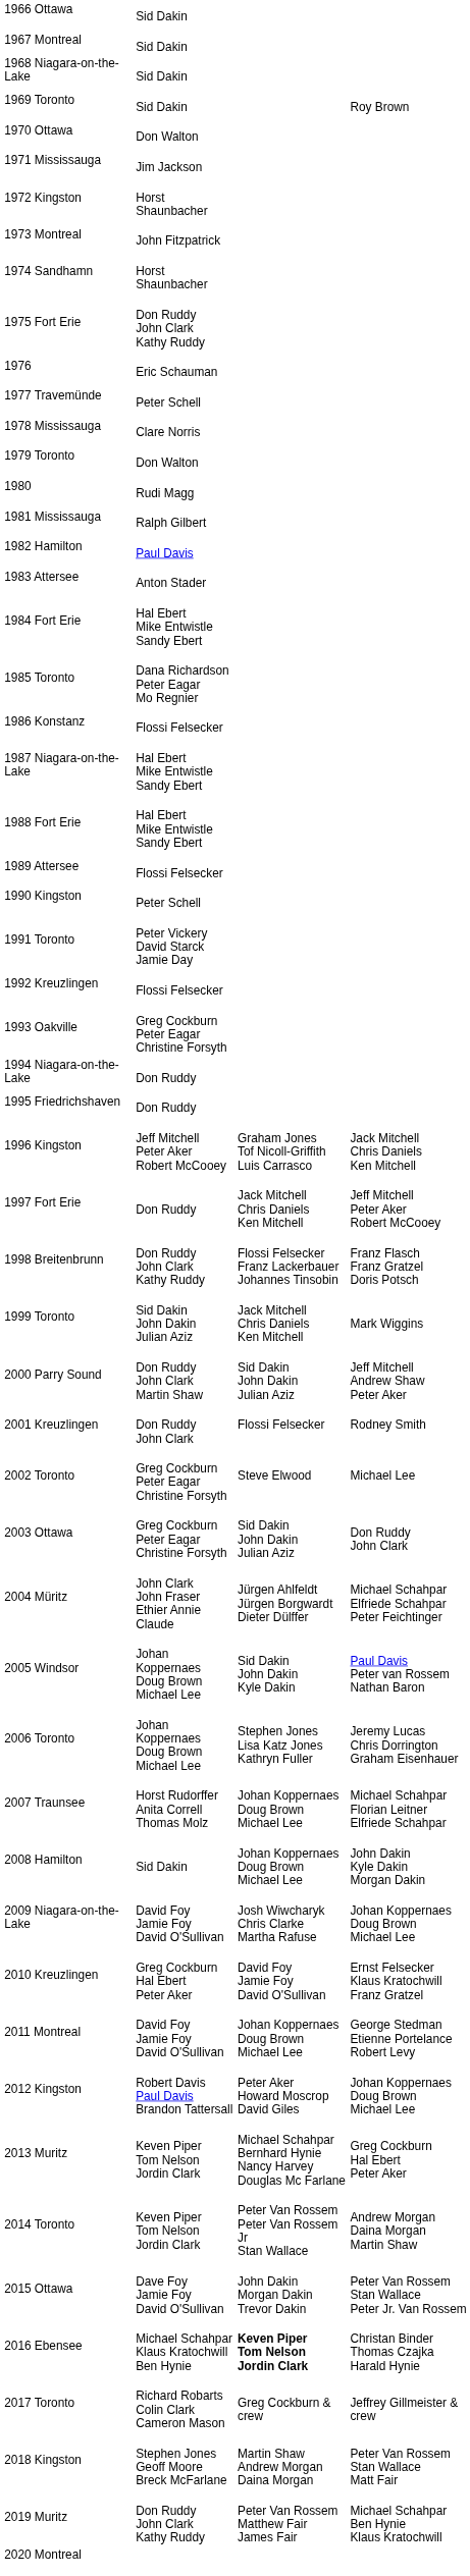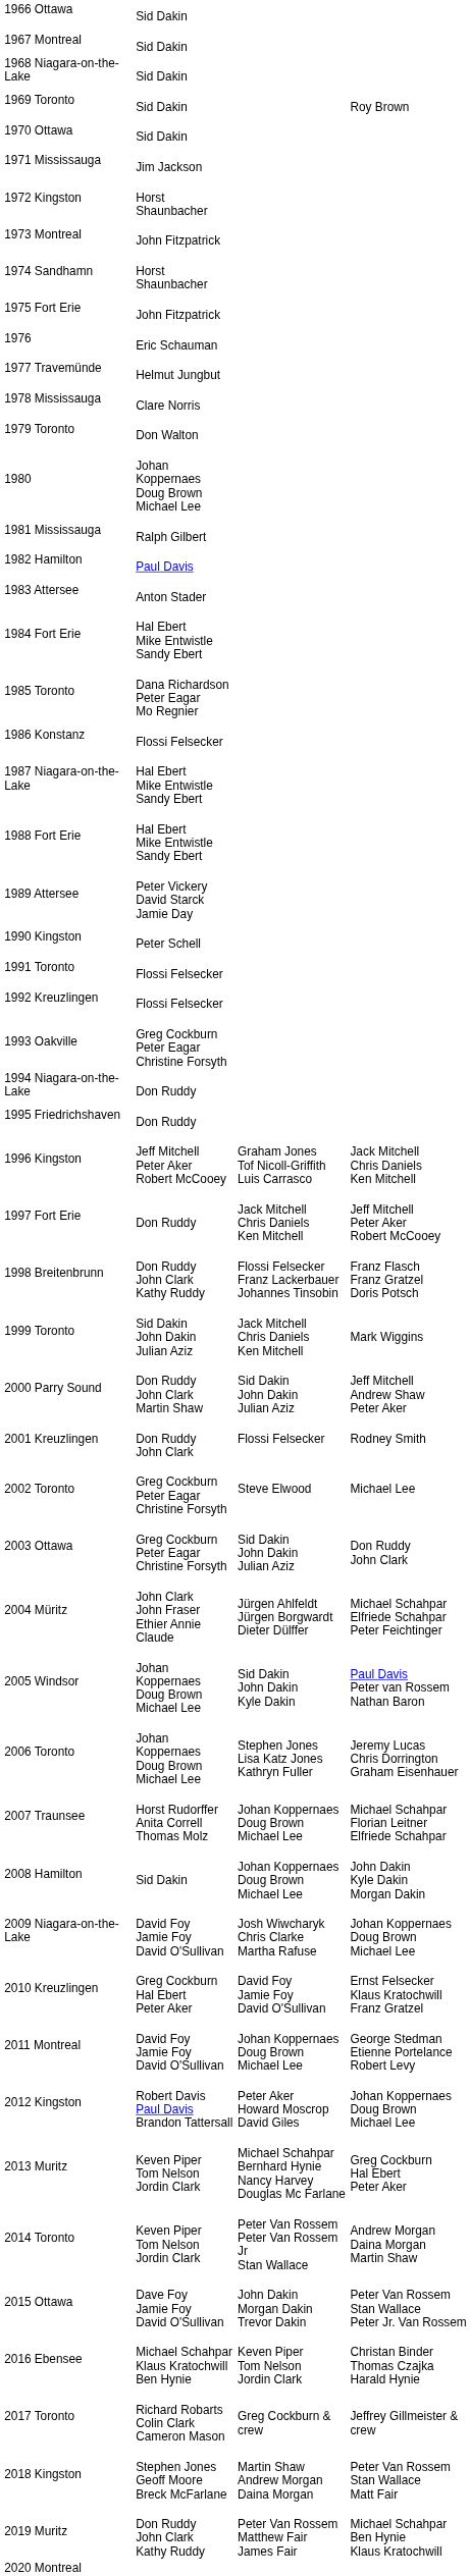1970 Ottawa | column 2: Don Walton -> Sid Dakin
1975 Fort Erie | column 2: Don Ruddy John Clark Kathy Ruddy -> John Fitzpatrick
1977 Travemünde | column 2: Peter Schell -> Helmut Jungbut
1980 | column 2: Rudi Magg -> Johan Koppernaes Doug Brown Michael Lee
1989 Attersee | column 2: Flossi Felsecker -> Peter Vickery David Starck Jamie Day
1991 Toronto | column 2: Peter Vickery David Starck Jamie Day -> Flossi Felsecker
2016 Ebensee | column 3: bold -> normal
